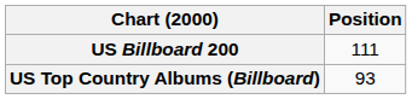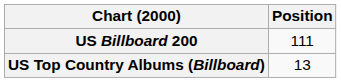US Top Country Albums (Billboard) | Position: 93 -> 13
